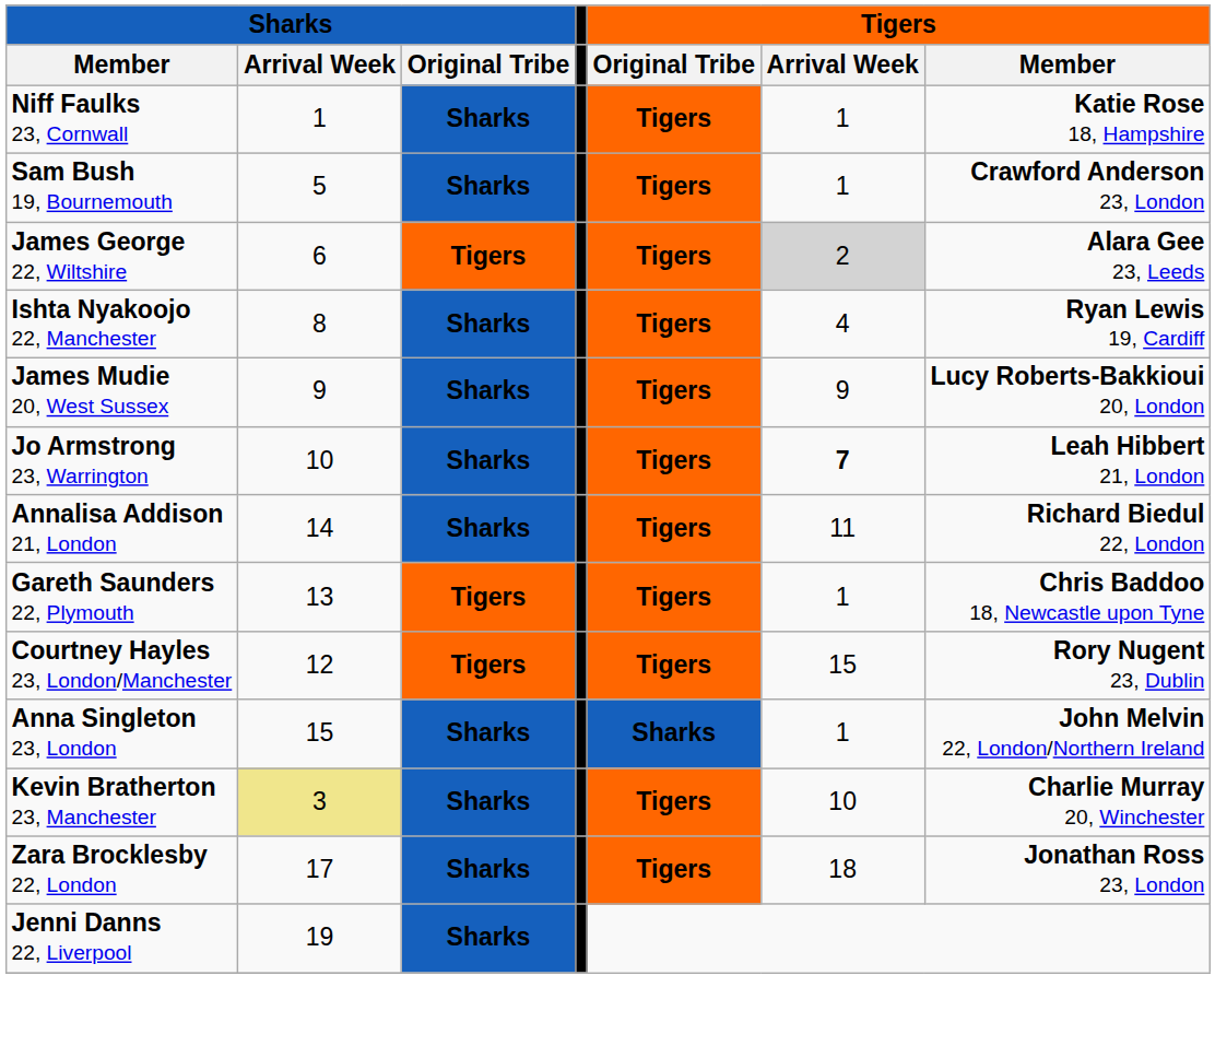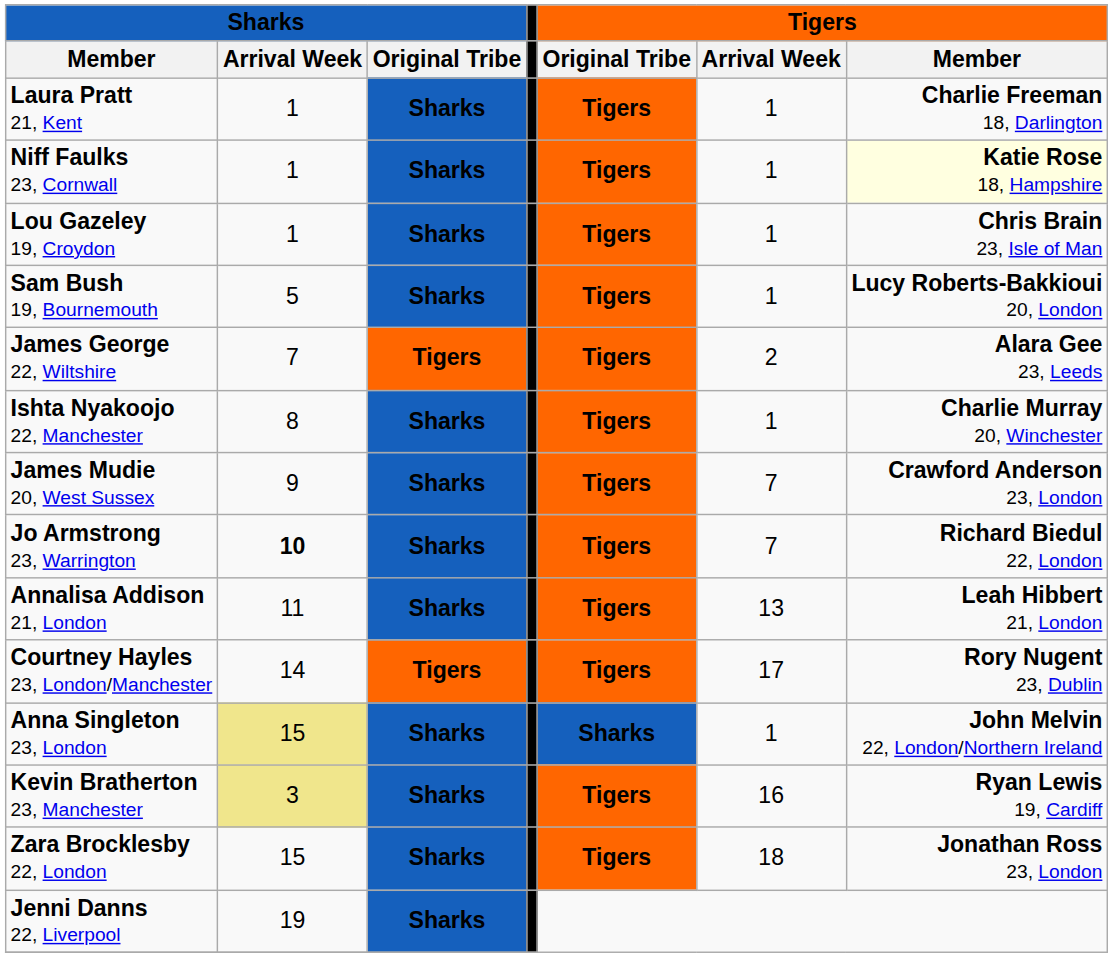+ row: Laura Pratt 21, Kent | 1 | Sharks | Tigers | 1 | Charlie Freeman 18, Darlington
Niff Faulks 23, Cornwall | column 7: no background -> lightyellow background
+ row: Lou Gazeley 19, Croydon | 1 | Sharks | Tigers | 1 | Chris Brain 23, Isle of Man
Sam Bush 19, Bournemouth | column 7: Crawford Anderson 23, London -> Lucy Roberts-Bakkioui 20, London
James George 22, Wiltshire | column 2: 6 -> 7
James George 22, Wiltshire | column 6: lightgrey background -> no background
Ishta Nyakoojo 22, Manchester | column 6: 4 -> 1
Ishta Nyakoojo 22, Manchester | column 7: Ryan Lewis 19, Cardiff -> Charlie Murray 20, Winchester
James Mudie 20, West Sussex | column 6: 9 -> 7
James Mudie 20, West Sussex | column 7: Lucy Roberts-Bakkioui 20, London -> Crawford Anderson 23, London
Jo Armstrong 23, Warrington | column 2: normal -> bold
Jo Armstrong 23, Warrington | column 6: bold -> normal
Jo Armstrong 23, Warrington | column 7: Leah Hibbert 21, London -> Richard Biedul 22, London
Annalisa Addison 21, London | column 2: 14 -> 11
Annalisa Addison 21, London | column 6: 11 -> 13
Annalisa Addison 21, London | column 7: Richard Biedul 22, London -> Leah Hibbert 21, London
- row: Gareth Saunders 22, Plymouth | 13 | Tigers | Tigers | 1 | Chris Baddoo 18, Newcastle upon Tyne
Courtney Hayles 23, London/Manchester | column 2: 12 -> 14
Courtney Hayles 23, London/Manchester | column 6: 15 -> 17
Anna Singleton 23, London | column 2: no background -> khaki background
Kevin Bratherton 23, Manchester | column 6: 10 -> 16
Kevin Bratherton 23, Manchester | column 7: Charlie Murray 20, Winchester -> Ryan Lewis 19, Cardiff
Zara Brocklesby 22, London | column 2: 17 -> 15
